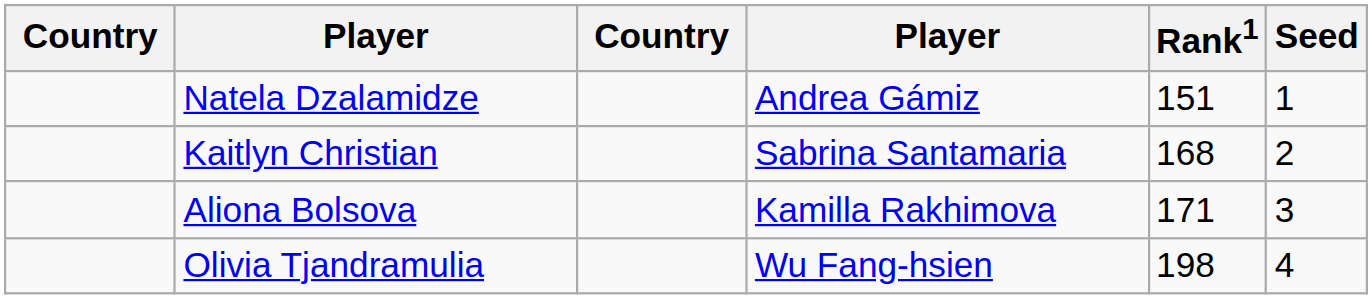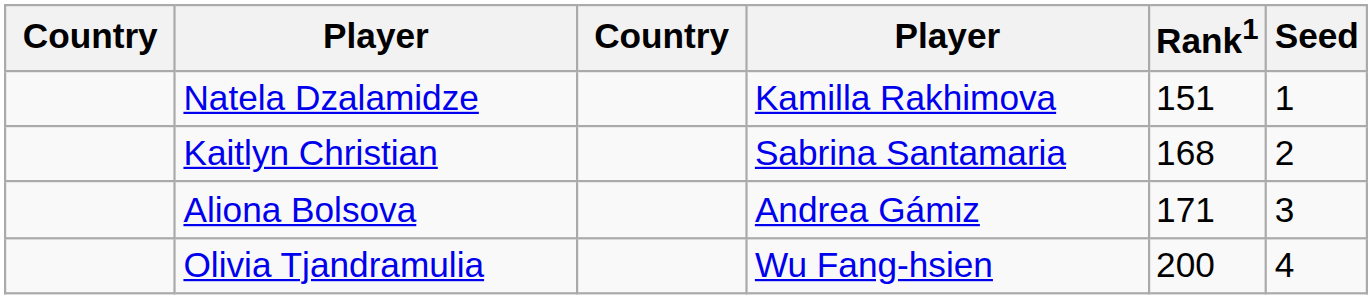Natela Dzalamidze | column 4: Andrea Gámiz -> Kamilla Rakhimova
Aliona Bolsova | column 4: Kamilla Rakhimova -> Andrea Gámiz
Olivia Tjandramulia | Rank1: 198 -> 200
